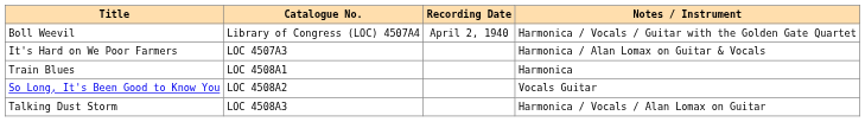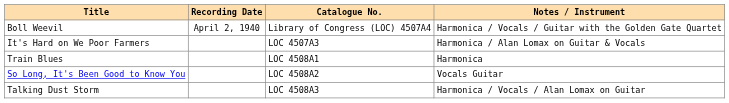columns swapped: Catalogue No. <-> Recording Date
